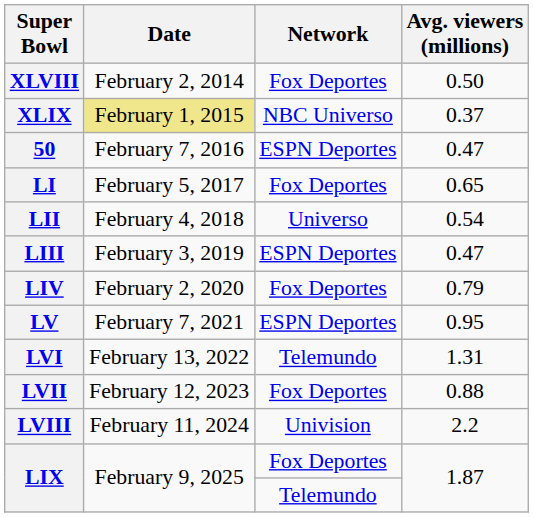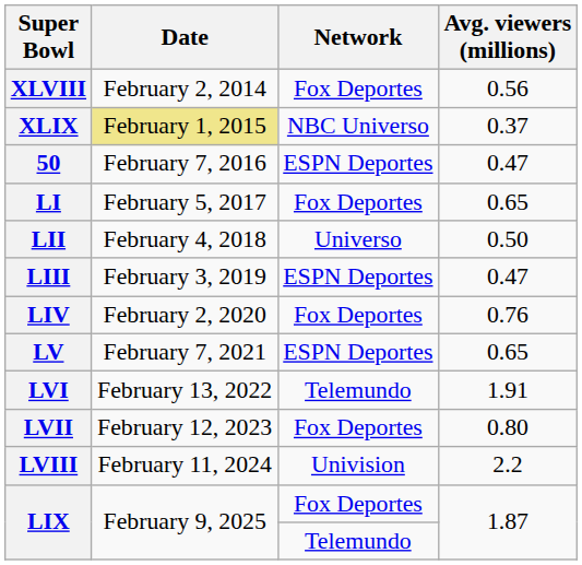XLVIII | Avg. viewers (millions): 0.50 -> 0.56
LII | Avg. viewers (millions): 0.54 -> 0.50
LIV | Avg. viewers (millions): 0.79 -> 0.76
LV | Avg. viewers (millions): 0.95 -> 0.65
LVI | Avg. viewers (millions): 1.31 -> 1.91
LVII | Avg. viewers (millions): 0.88 -> 0.80
